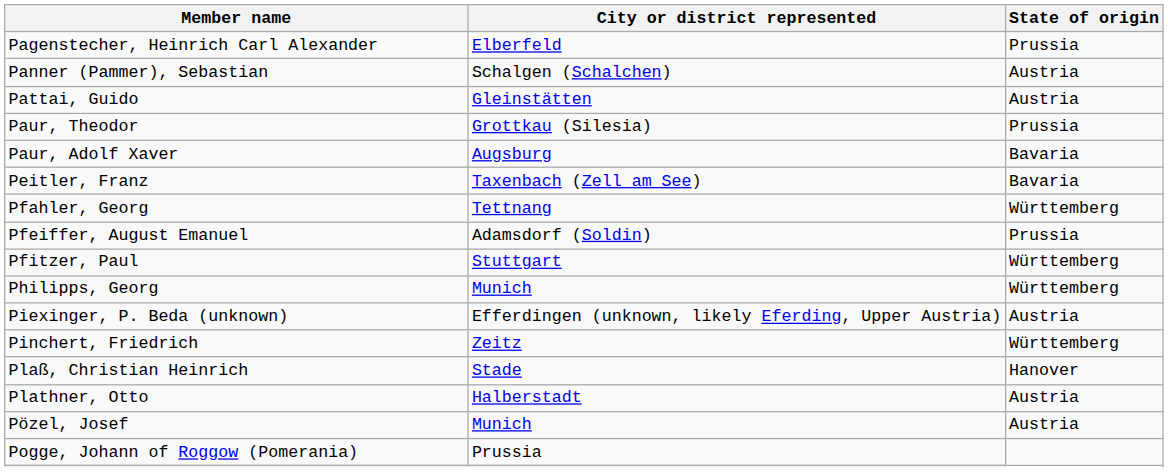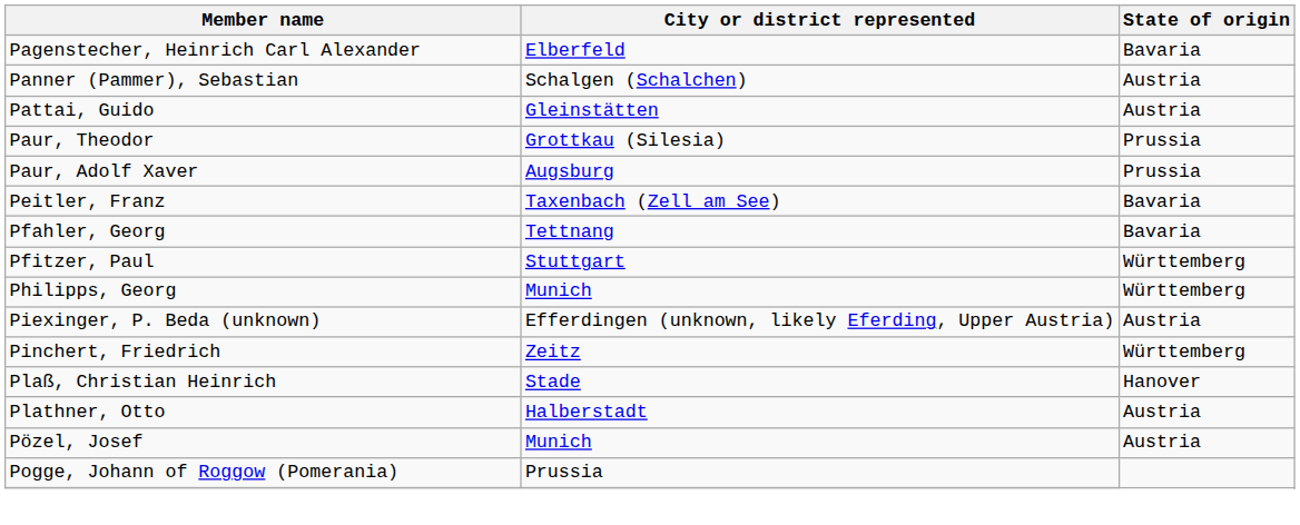Pagenstecher, Heinrich Carl Alexander | State of origin: Prussia -> Bavaria
Paur, Adolf Xaver | State of origin: Bavaria -> Prussia
Pfahler, Georg | State of origin: Württemberg -> Bavaria
- row: Pfeiffer, August Emanuel | Adamsdorf (Soldin) | Prussia
